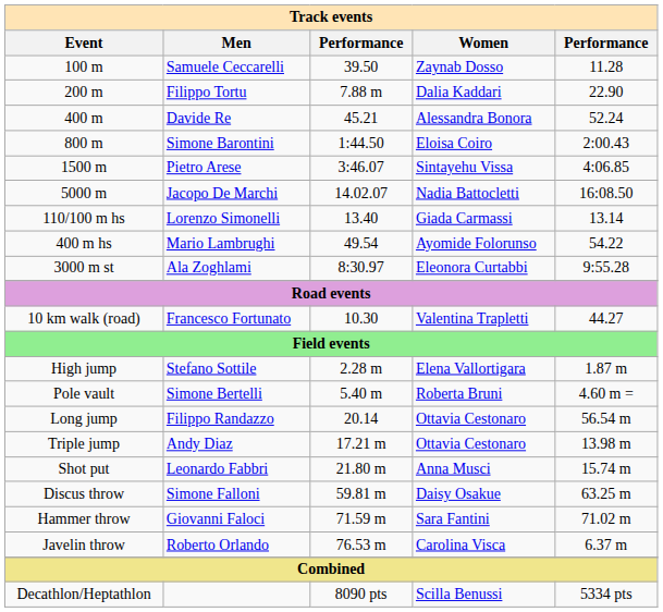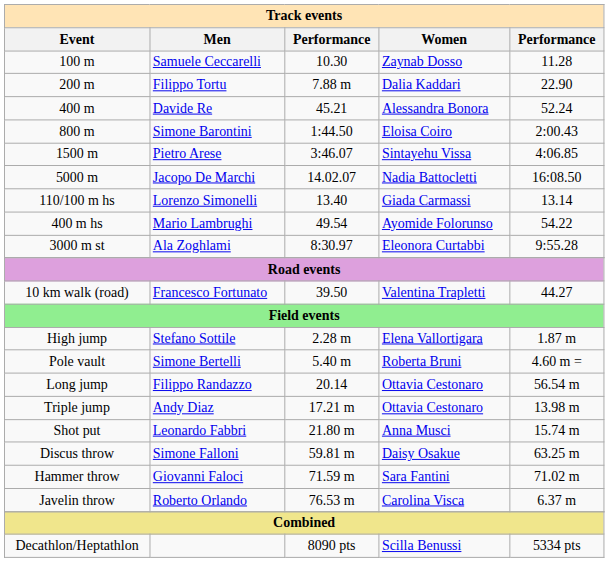100 m | column 3: 39.50 -> 10.30
10 km walk (road) | column 3: 10.30 -> 39.50
